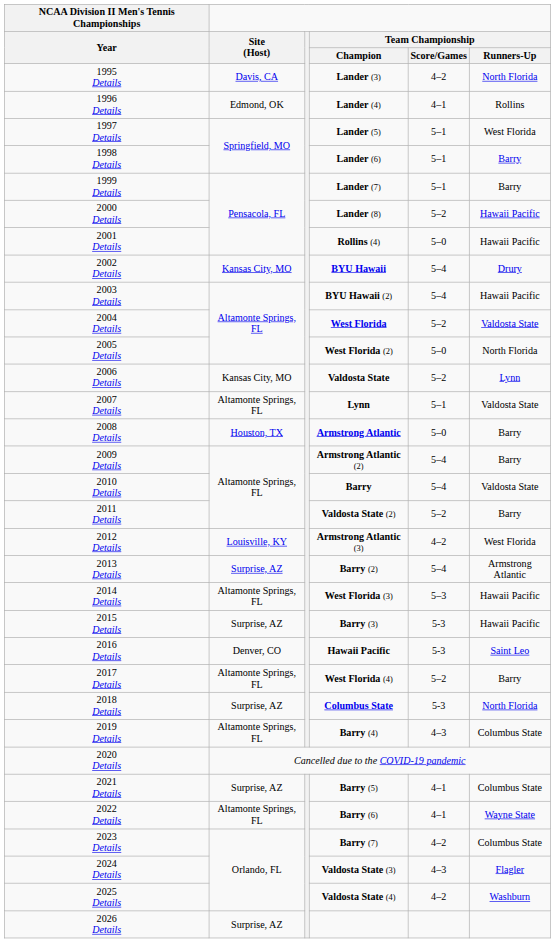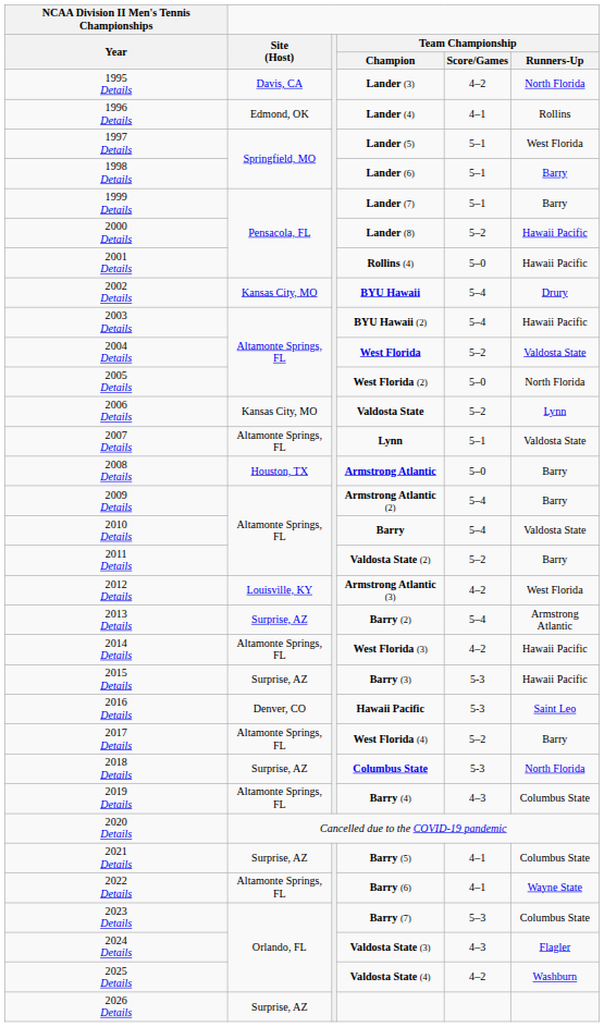2014 Details | Team Championship / Score/Games: 5–3 -> 4–2
2023 Details | Team Championship / Score/Games: 4–2 -> 5–3
